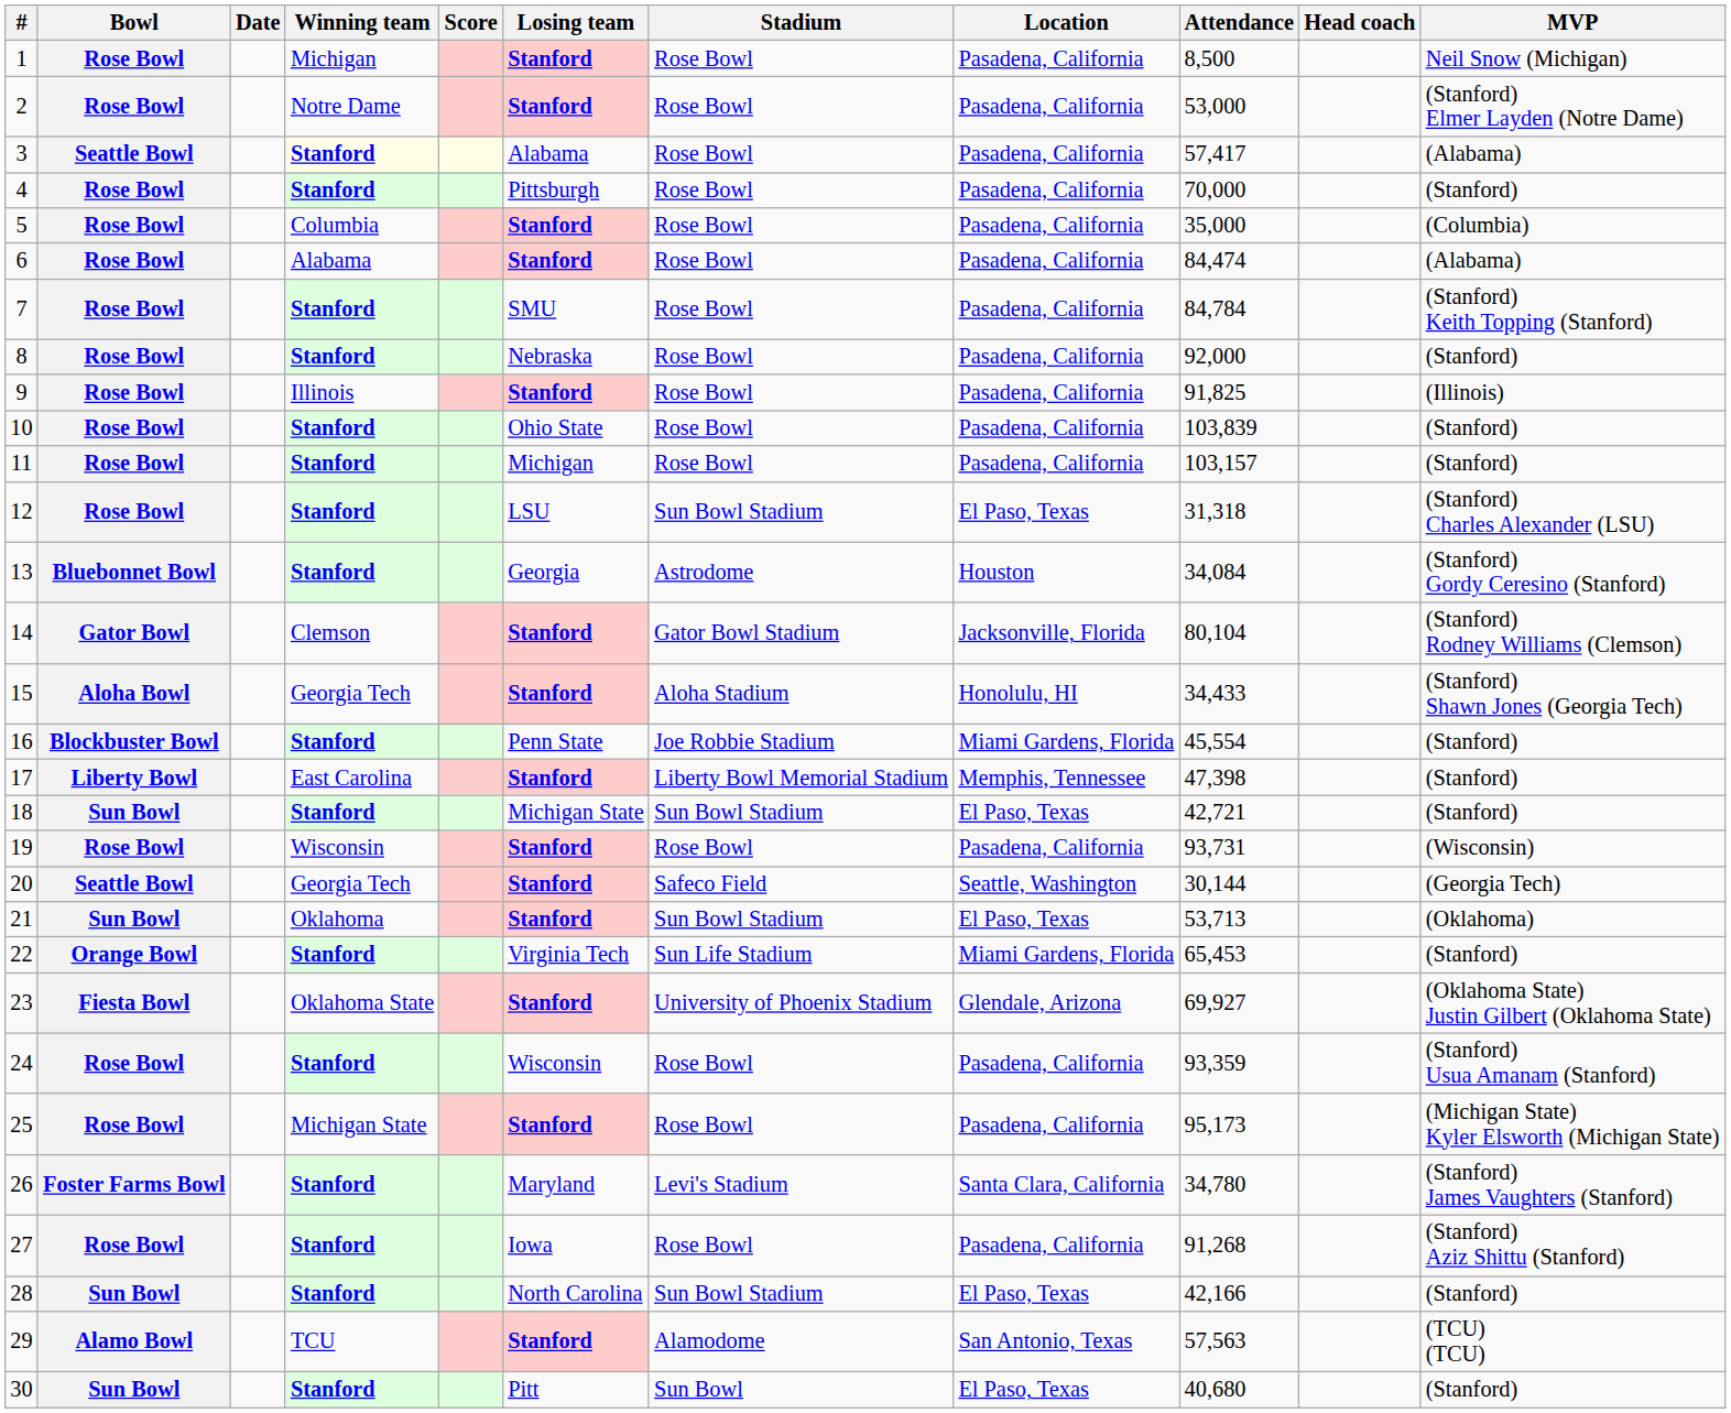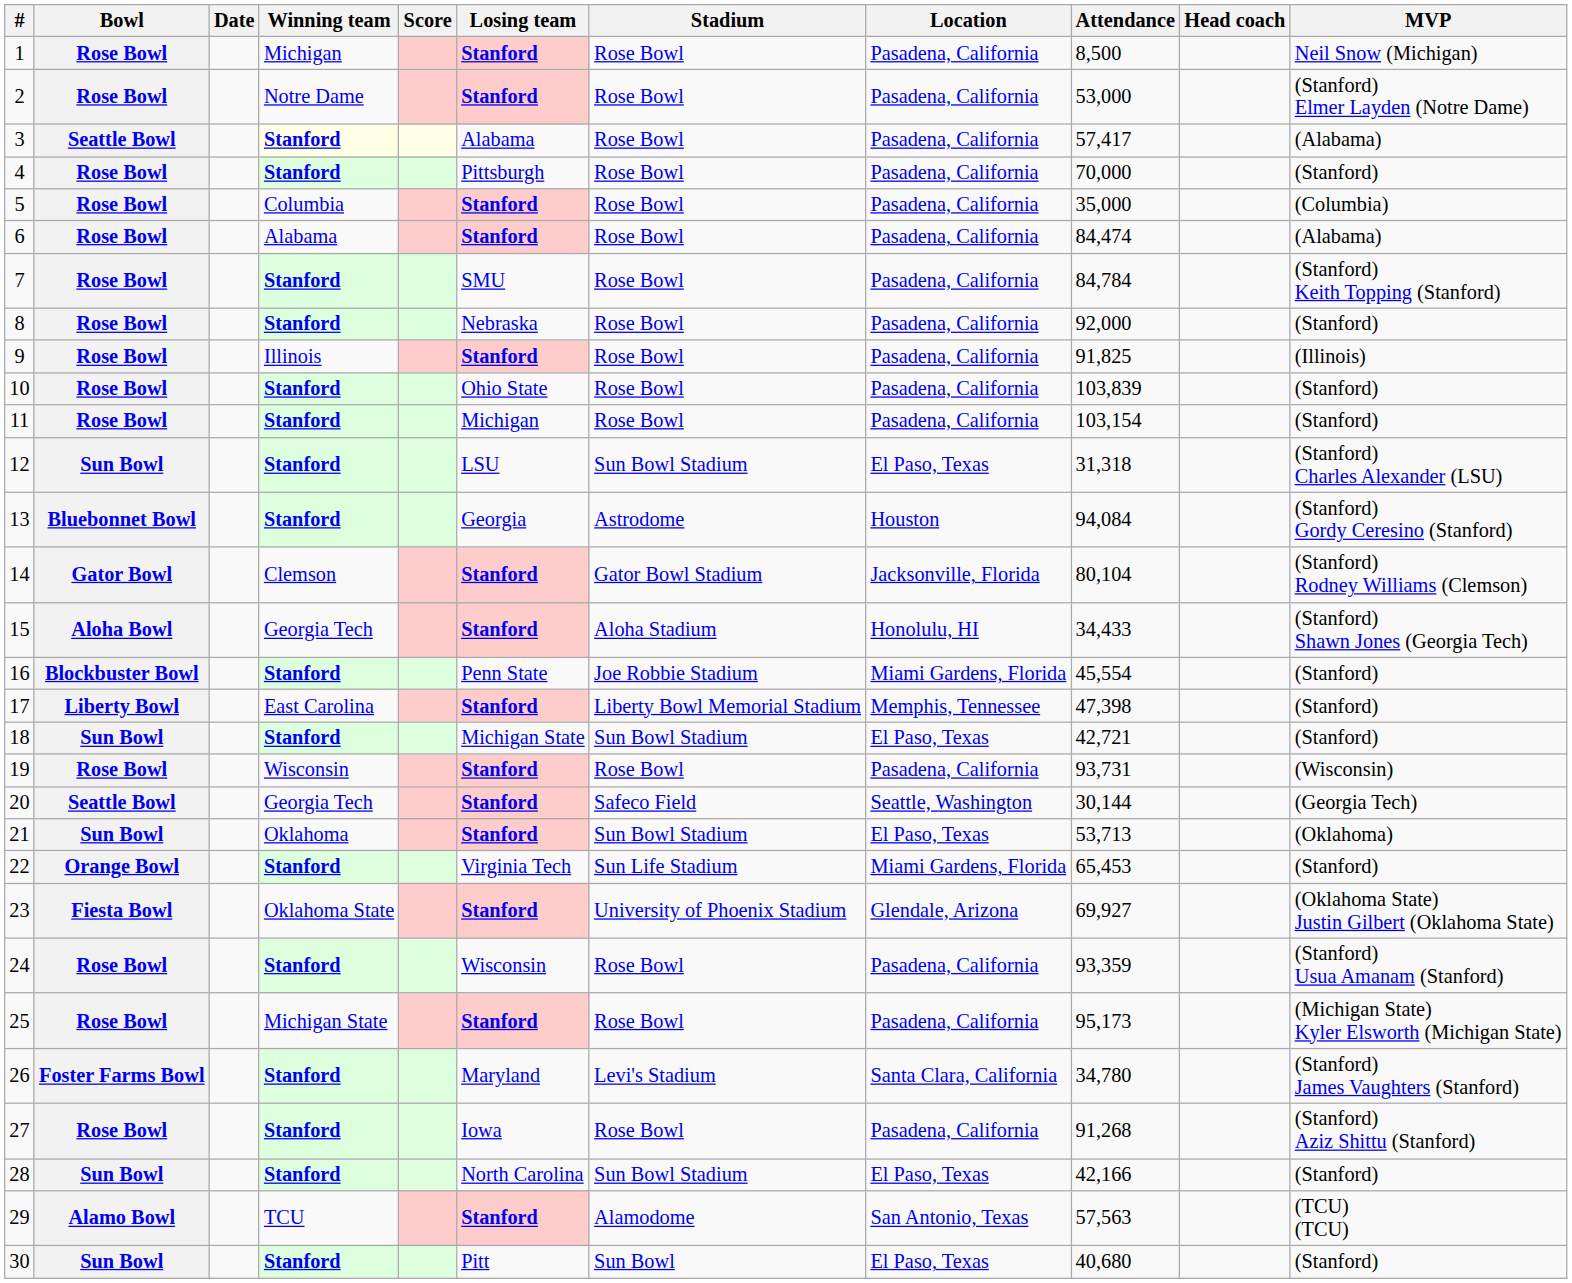11 | Attendance: 103,157 -> 103,154
12 | Bowl: Rose Bowl -> Sun Bowl
13 | Attendance: 34,084 -> 94,084
